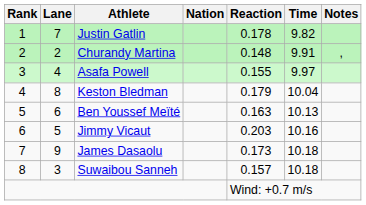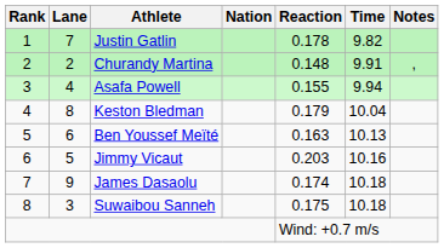Asafa Powell | Time: 9.97 -> 9.94
James Dasaolu | Reaction: 0.173 -> 0.174
Suwaibou Sanneh | Reaction: 0.157 -> 0.175
